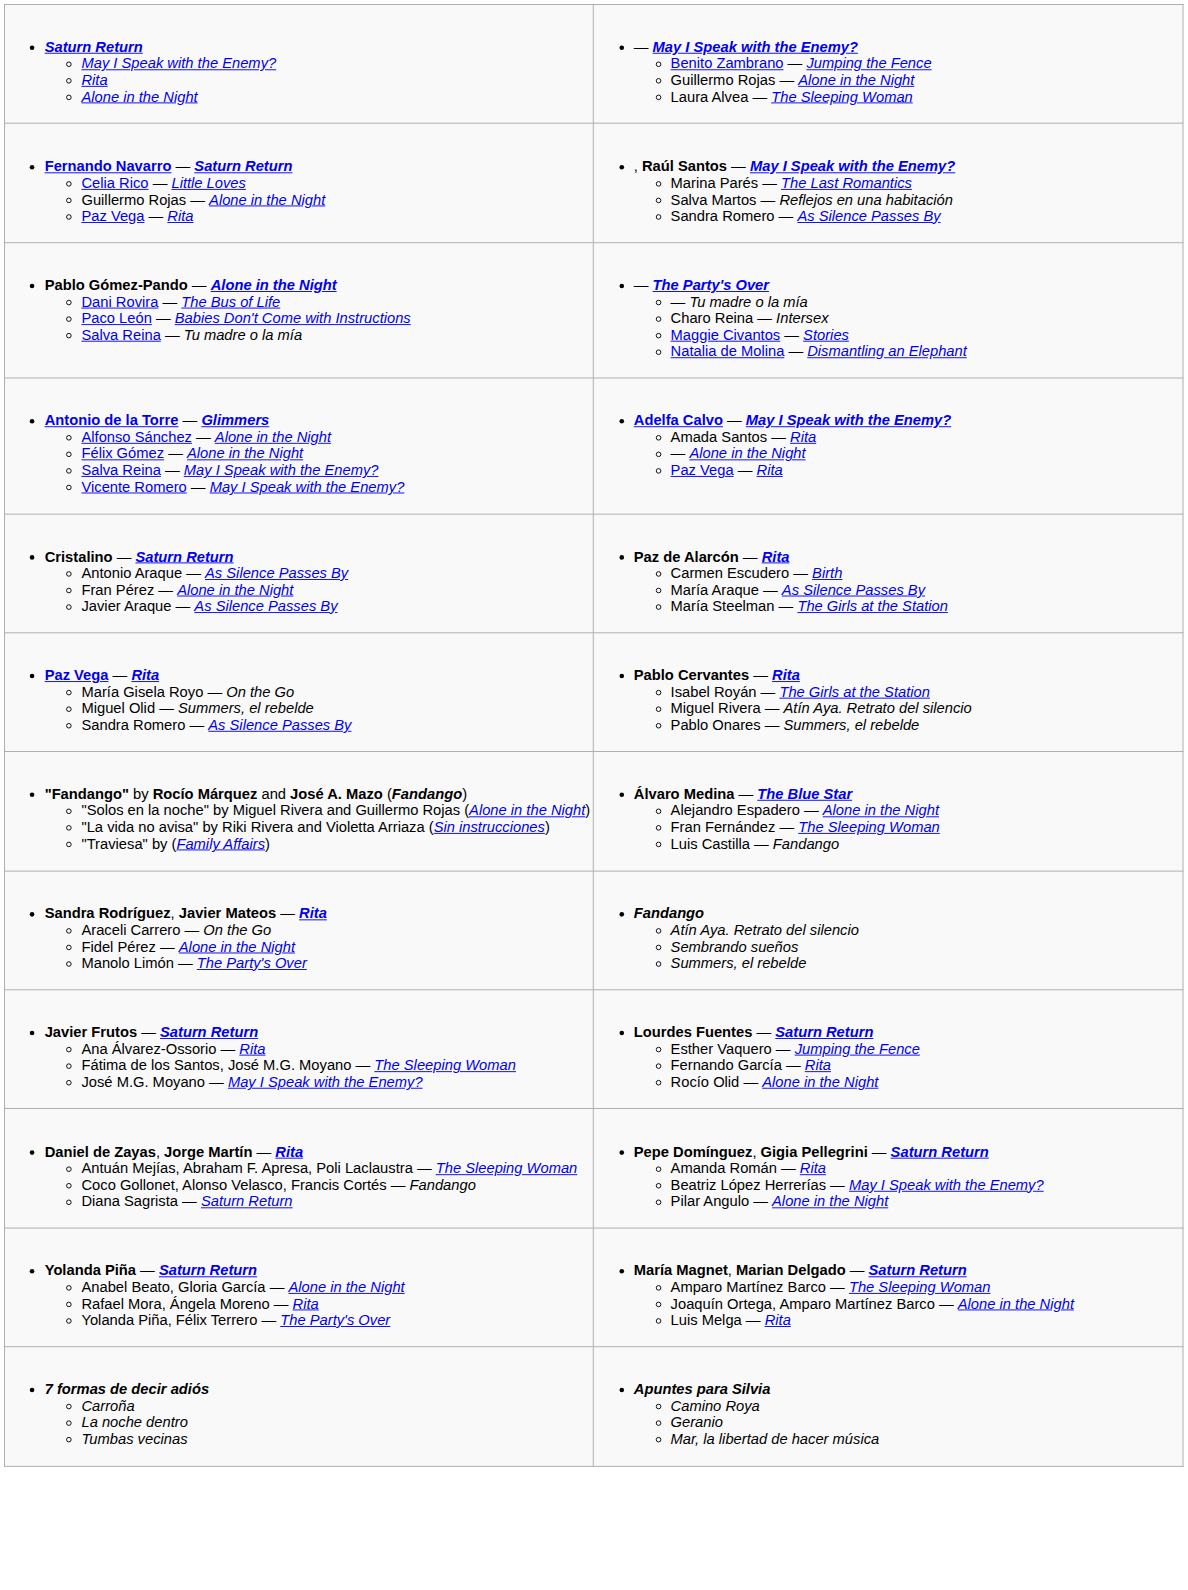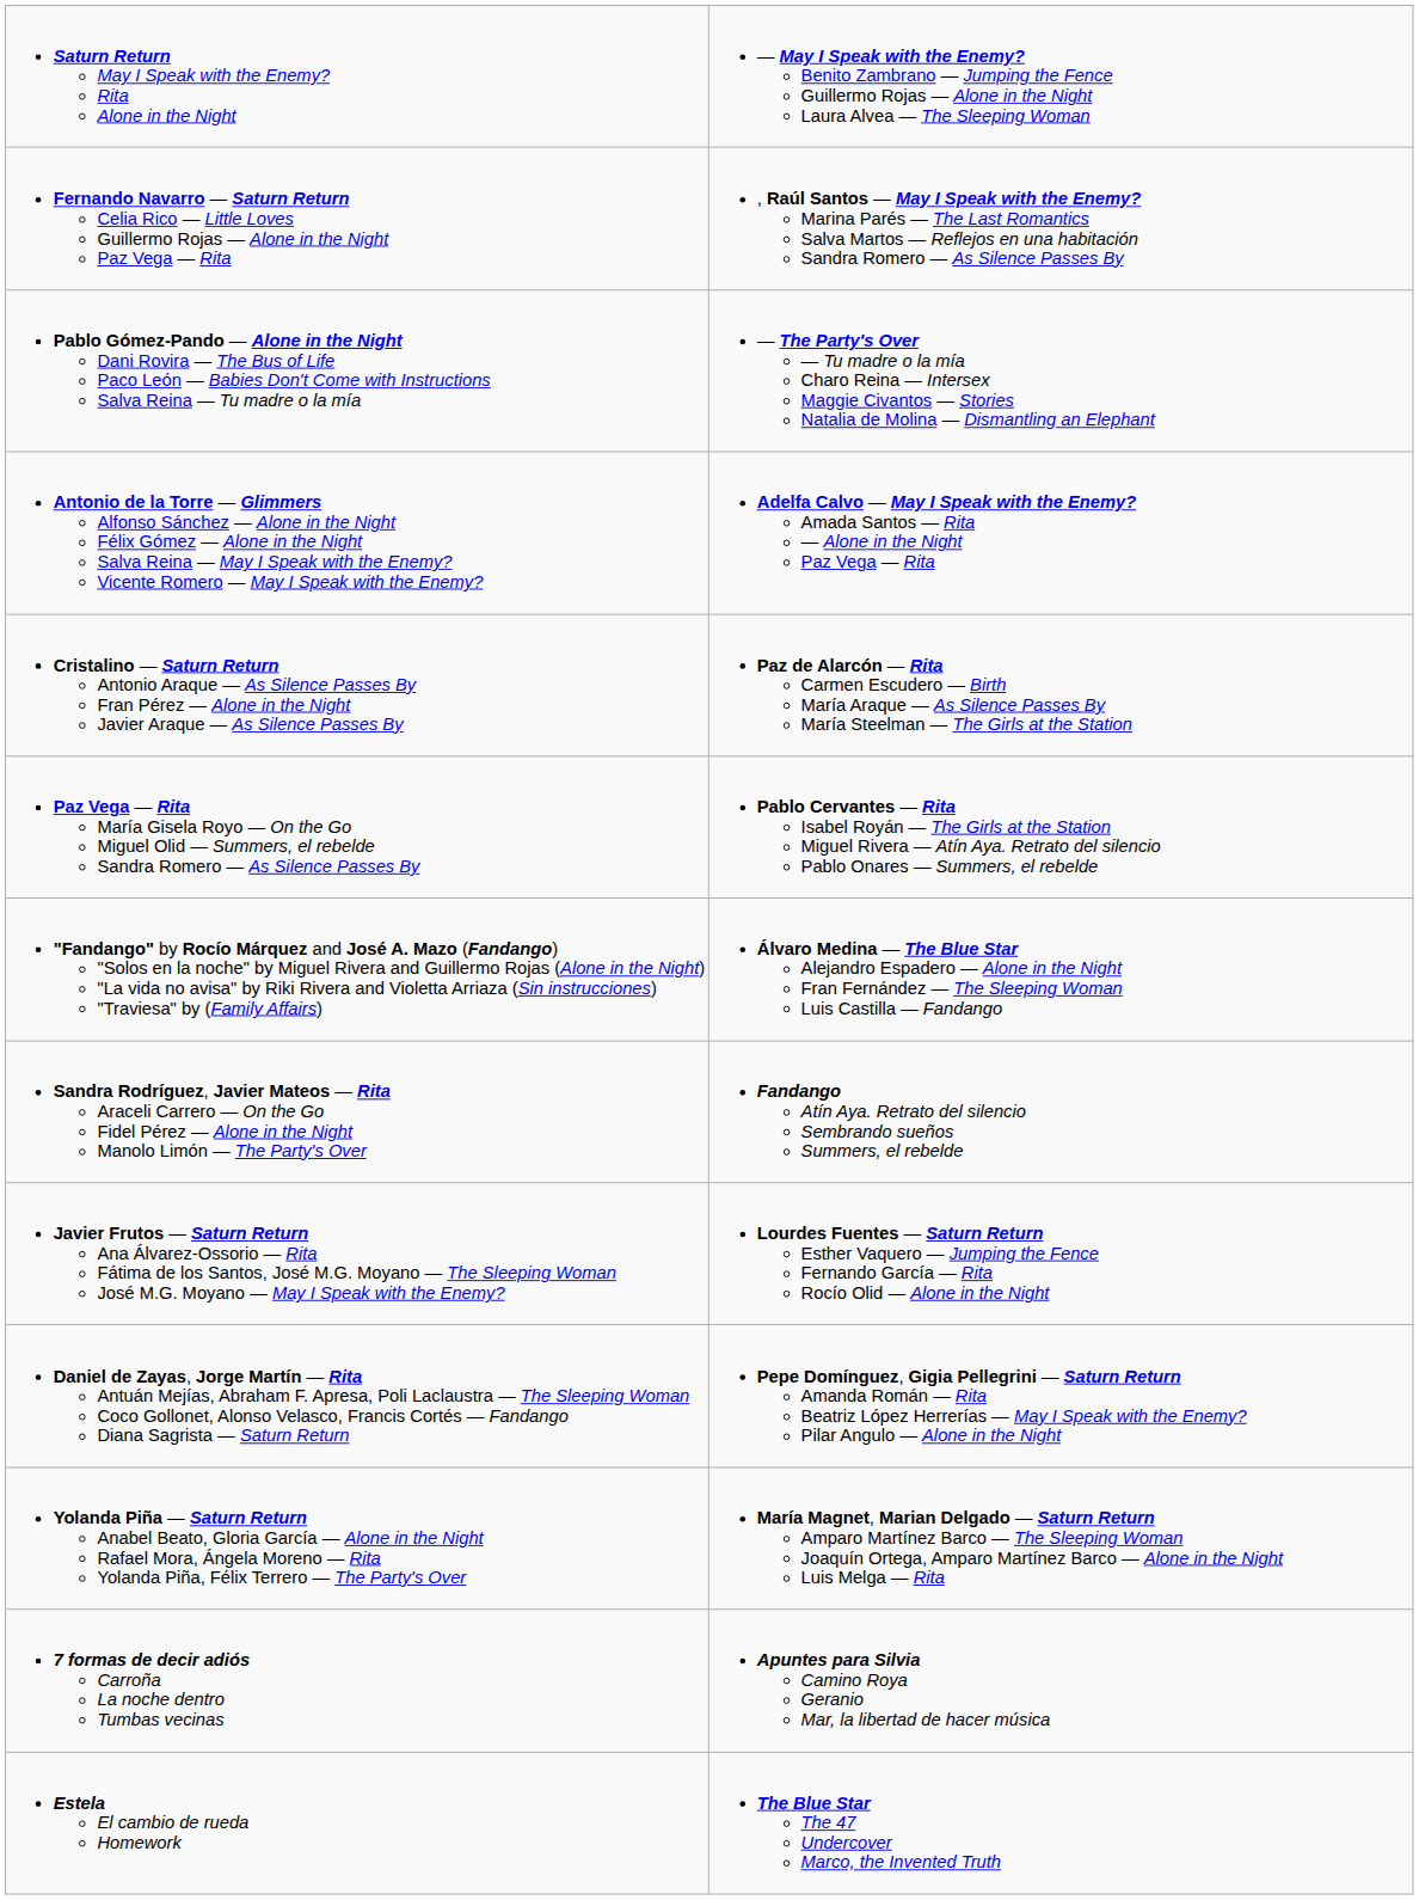+ row: Estela El cambio de rueda Homework | The Blue Star The 47 Undercover Marco, the Invented Truth
